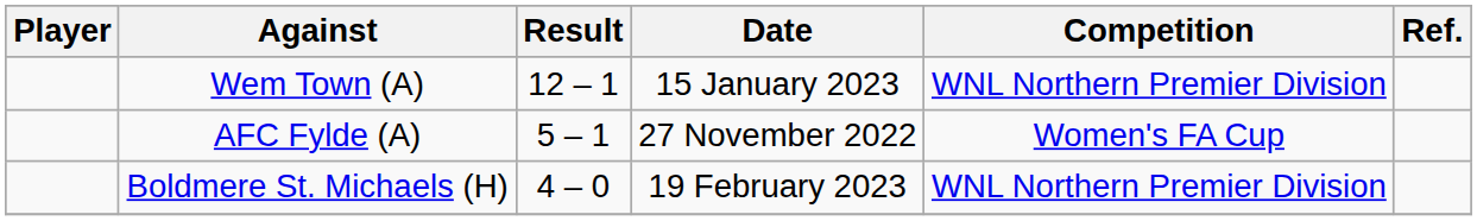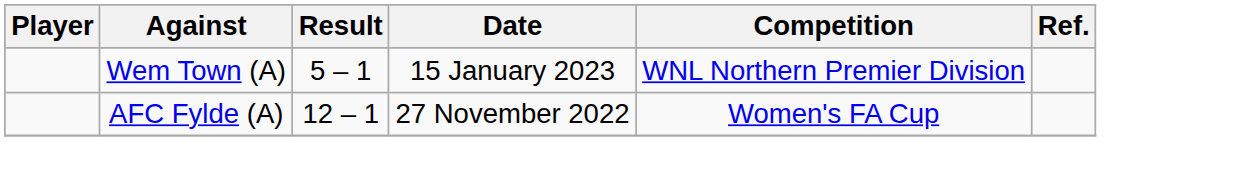Wem Town (A) | Result: 12 – 1 -> 5 – 1
AFC Fylde (A) | Result: 5 – 1 -> 12 – 1
- row: Boldmere St. Michaels (H) | 4 – 0 | 19 February 2023 | WNL Northern Premier Division
